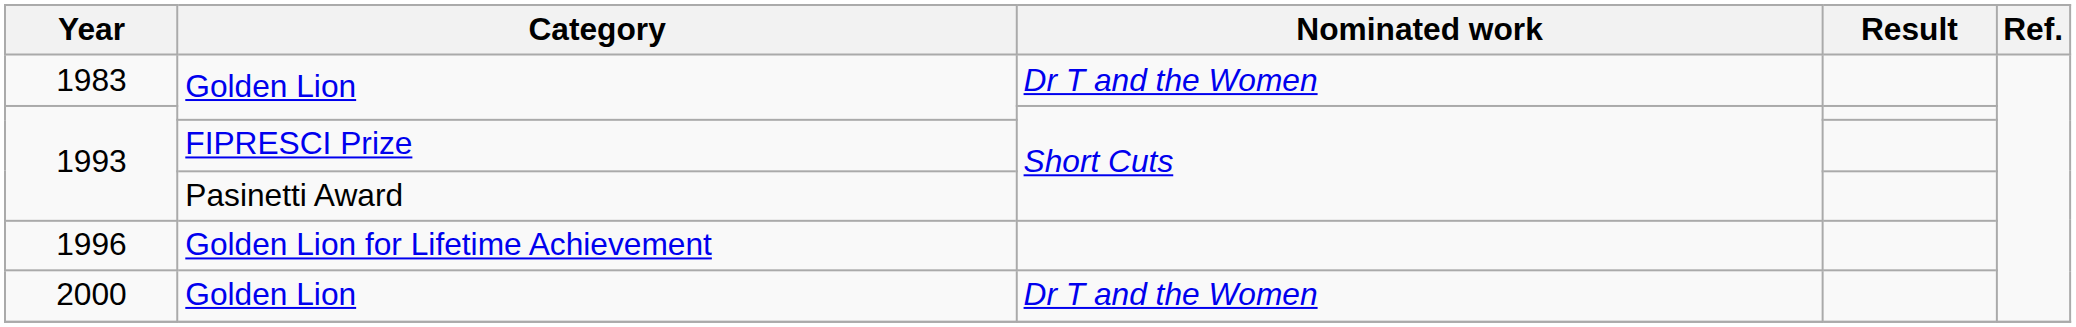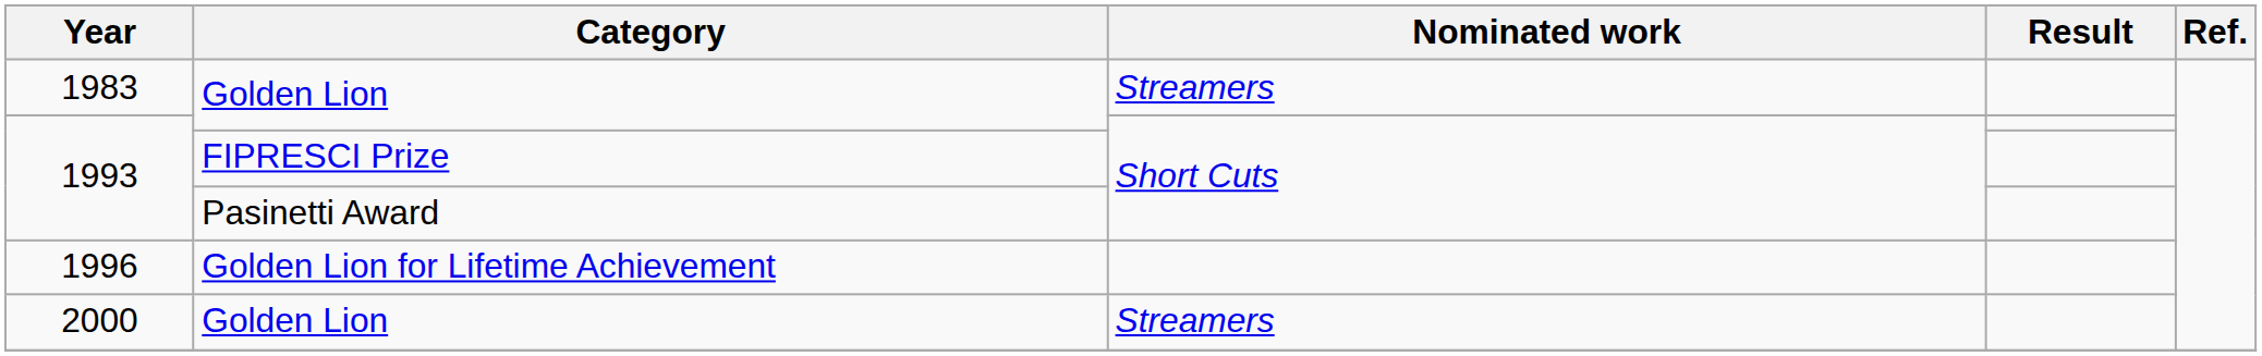1983 | Nominated work: Dr T and the Women -> Streamers
2000 | Nominated work: Dr T and the Women -> Streamers
